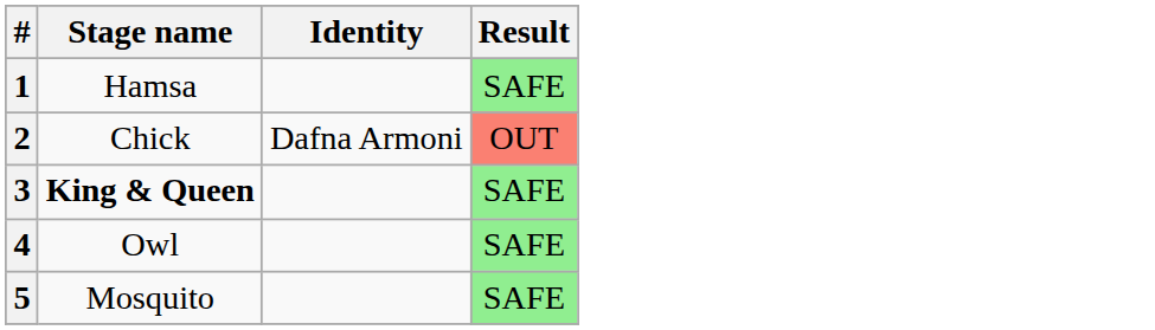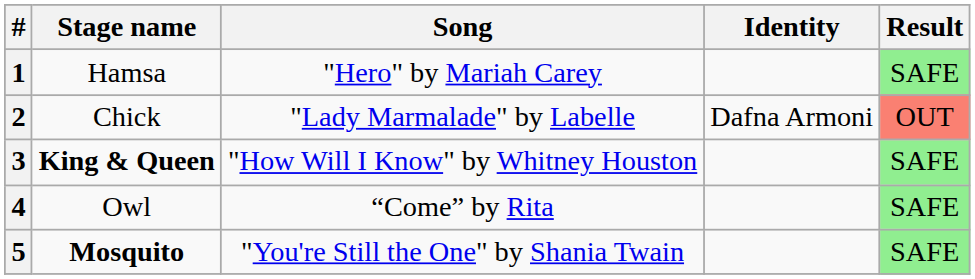+ column: Song | "Hero" by Mariah Carey | "Lady Marmalade" by Labelle | "How Will I Know" by Whitney Houston | “Come” by Rita | "You're Still the One" by Shania Twain
5 | Stage name: normal -> bold
